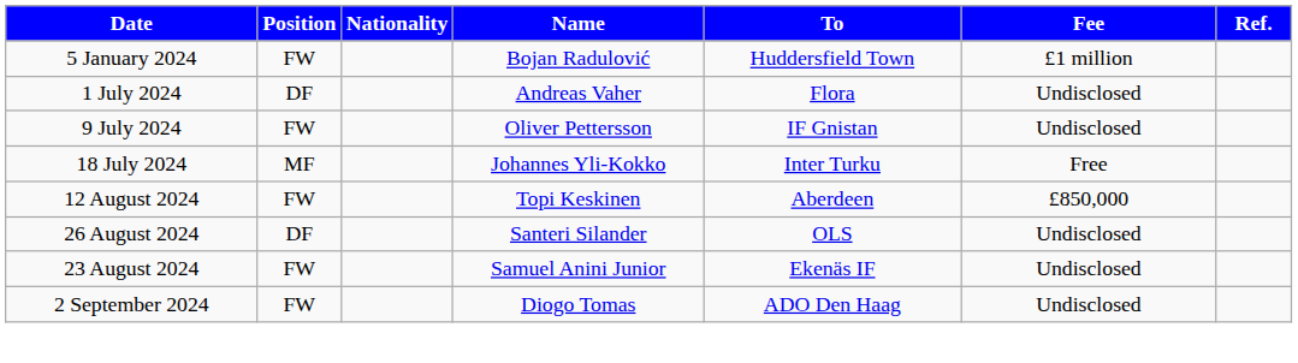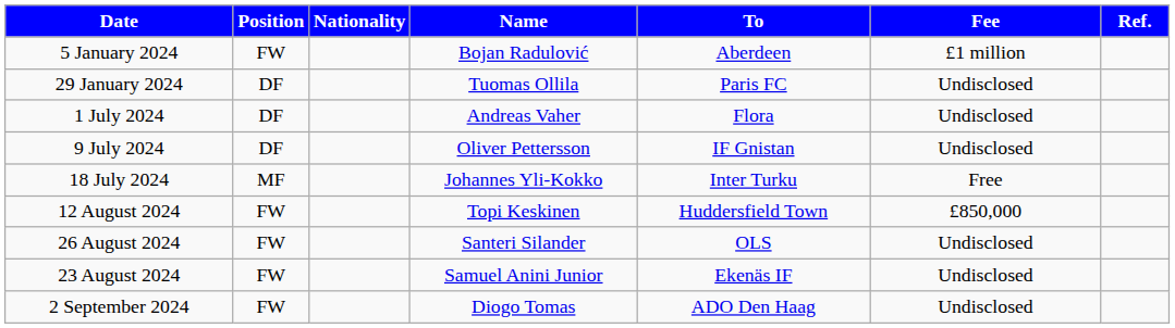5 January 2024 | To: Huddersfield Town -> Aberdeen
+ row: 29 January 2024 | DF | Tuomas Ollila | Paris FC | Undisclosed
9 July 2024 | Position: FW -> DF
12 August 2024 | To: Aberdeen -> Huddersfield Town
26 August 2024 | Position: DF -> FW
